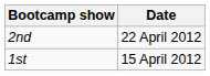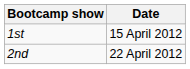rows swapped: 1st <-> 2nd
